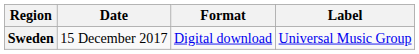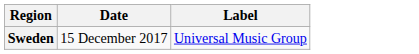- column: Format | Digital download
